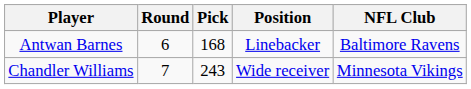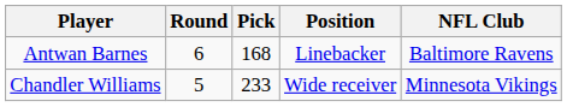Chandler Williams | Round: 7 -> 5
Chandler Williams | Pick: 243 -> 233
